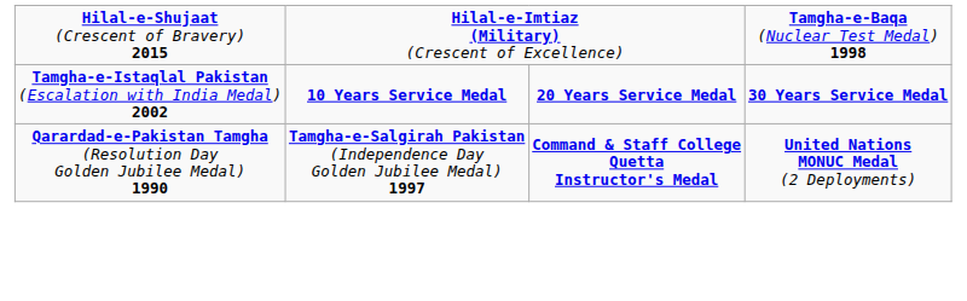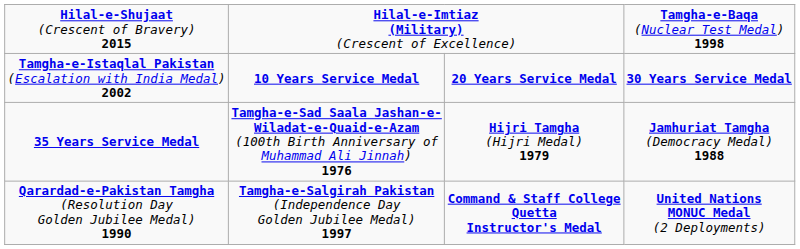+ row: 35 Years Service Medal | Tamgha-e-Sad Saala Jashan-e- Wiladat-e-Quaid-e-Azam (100th Birth Anniversary of Muhammad Ali Jinnah) 1976 | Hijri Tamgha (Hijri Medal) 1979 | Jamhuriat Tamgha (Democracy Medal) 1988
